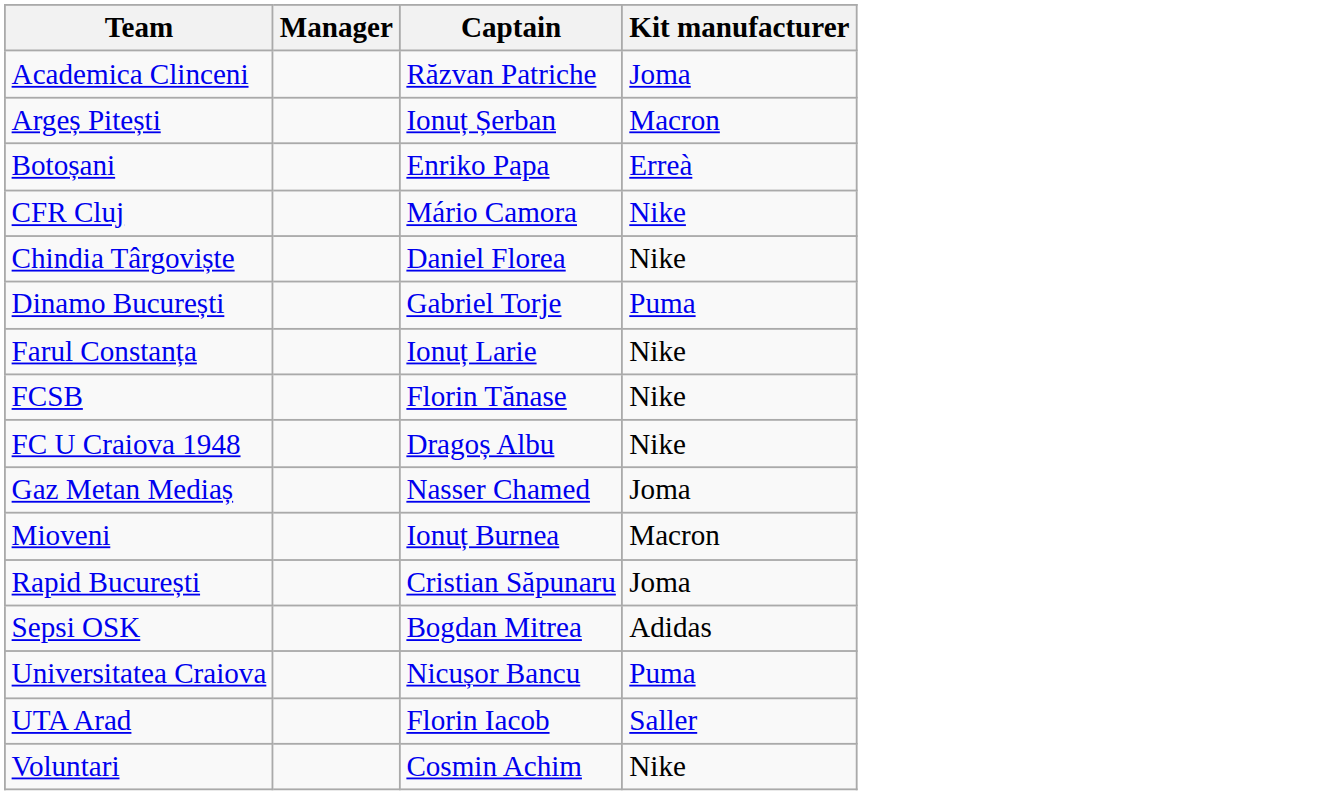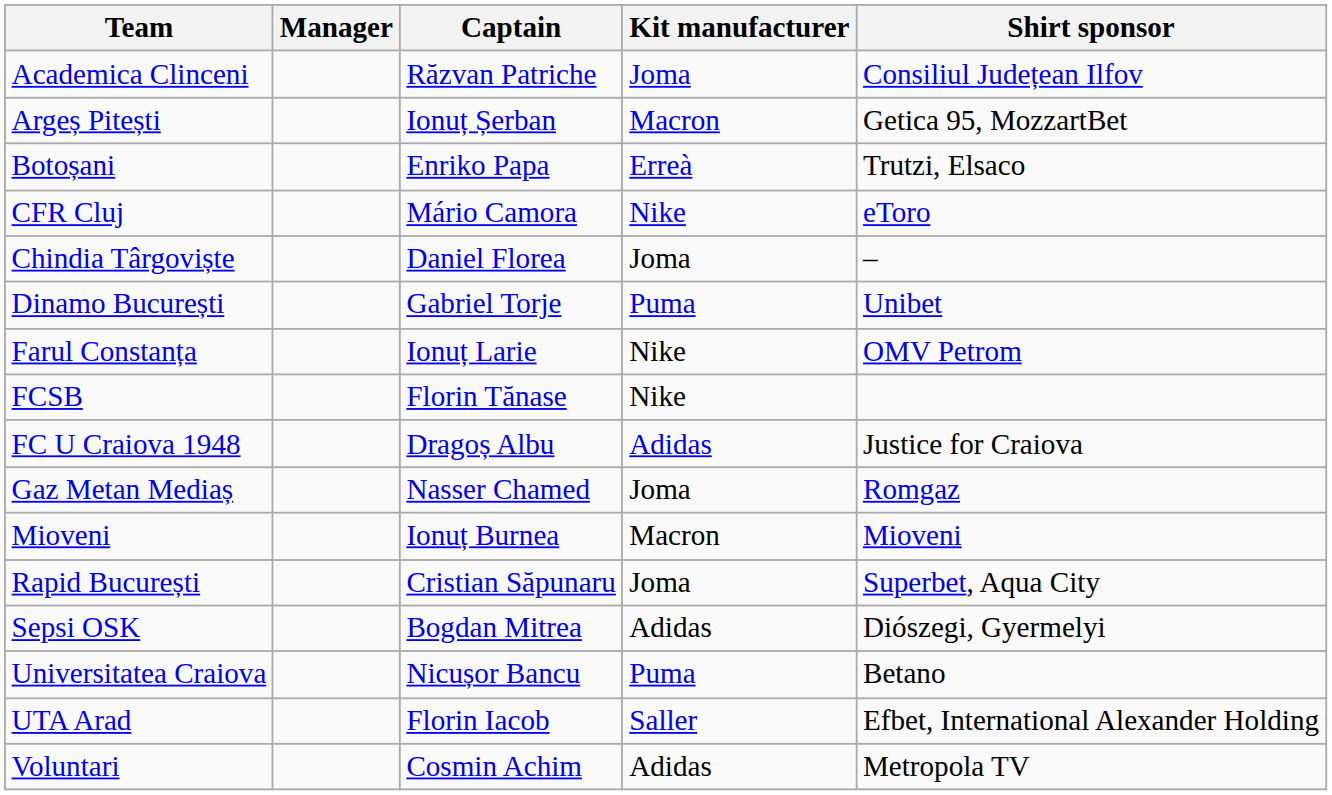+ column: Shirt sponsor | Consiliul Județean Ilfov | Getica 95, MozzartBet | Trutzi, Elsaco | eToro | – | Unibet | OMV Petrom | Justice for Craiova | Romgaz | Mioveni | Superbet, Aqua City | Diószegi, Gyermelyi | Betano | Efbet, International Alexander Holding | Metropola TV
Chindia Târgoviște | Kit manufacturer: Nike -> Joma
FC U Craiova 1948 | Kit manufacturer: Nike -> Adidas
Voluntari | Kit manufacturer: Nike -> Adidas
